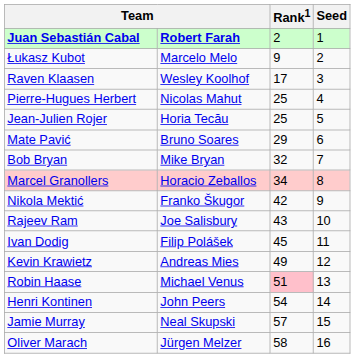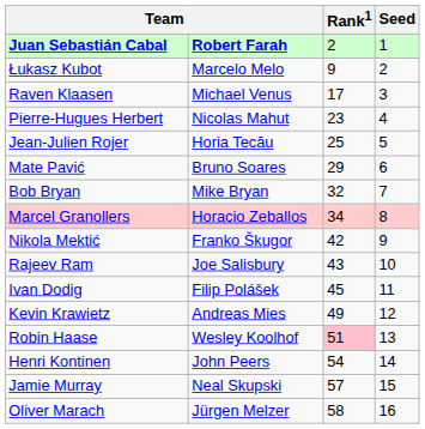Raven Klaasen | column 2: Wesley Koolhof -> Michael Venus
Pierre-Hugues Herbert | Rank1: 25 -> 23
Robin Haase | column 2: Michael Venus -> Wesley Koolhof
